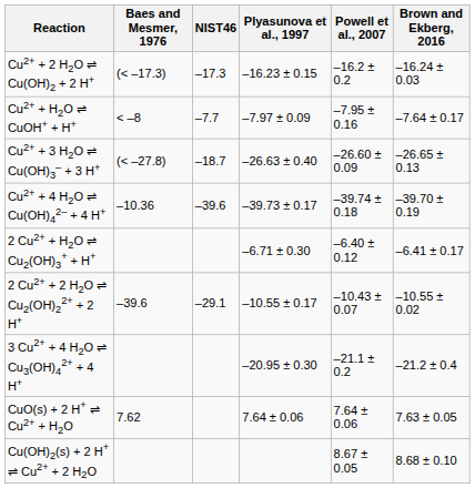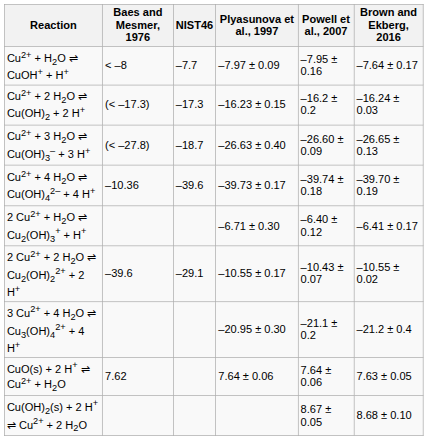rows swapped: Cu2+ + H2O ⇌ CuOH+ + H+ <-> Cu2+ + 2 H2O ⇌ Cu(OH)2 + 2 H+
